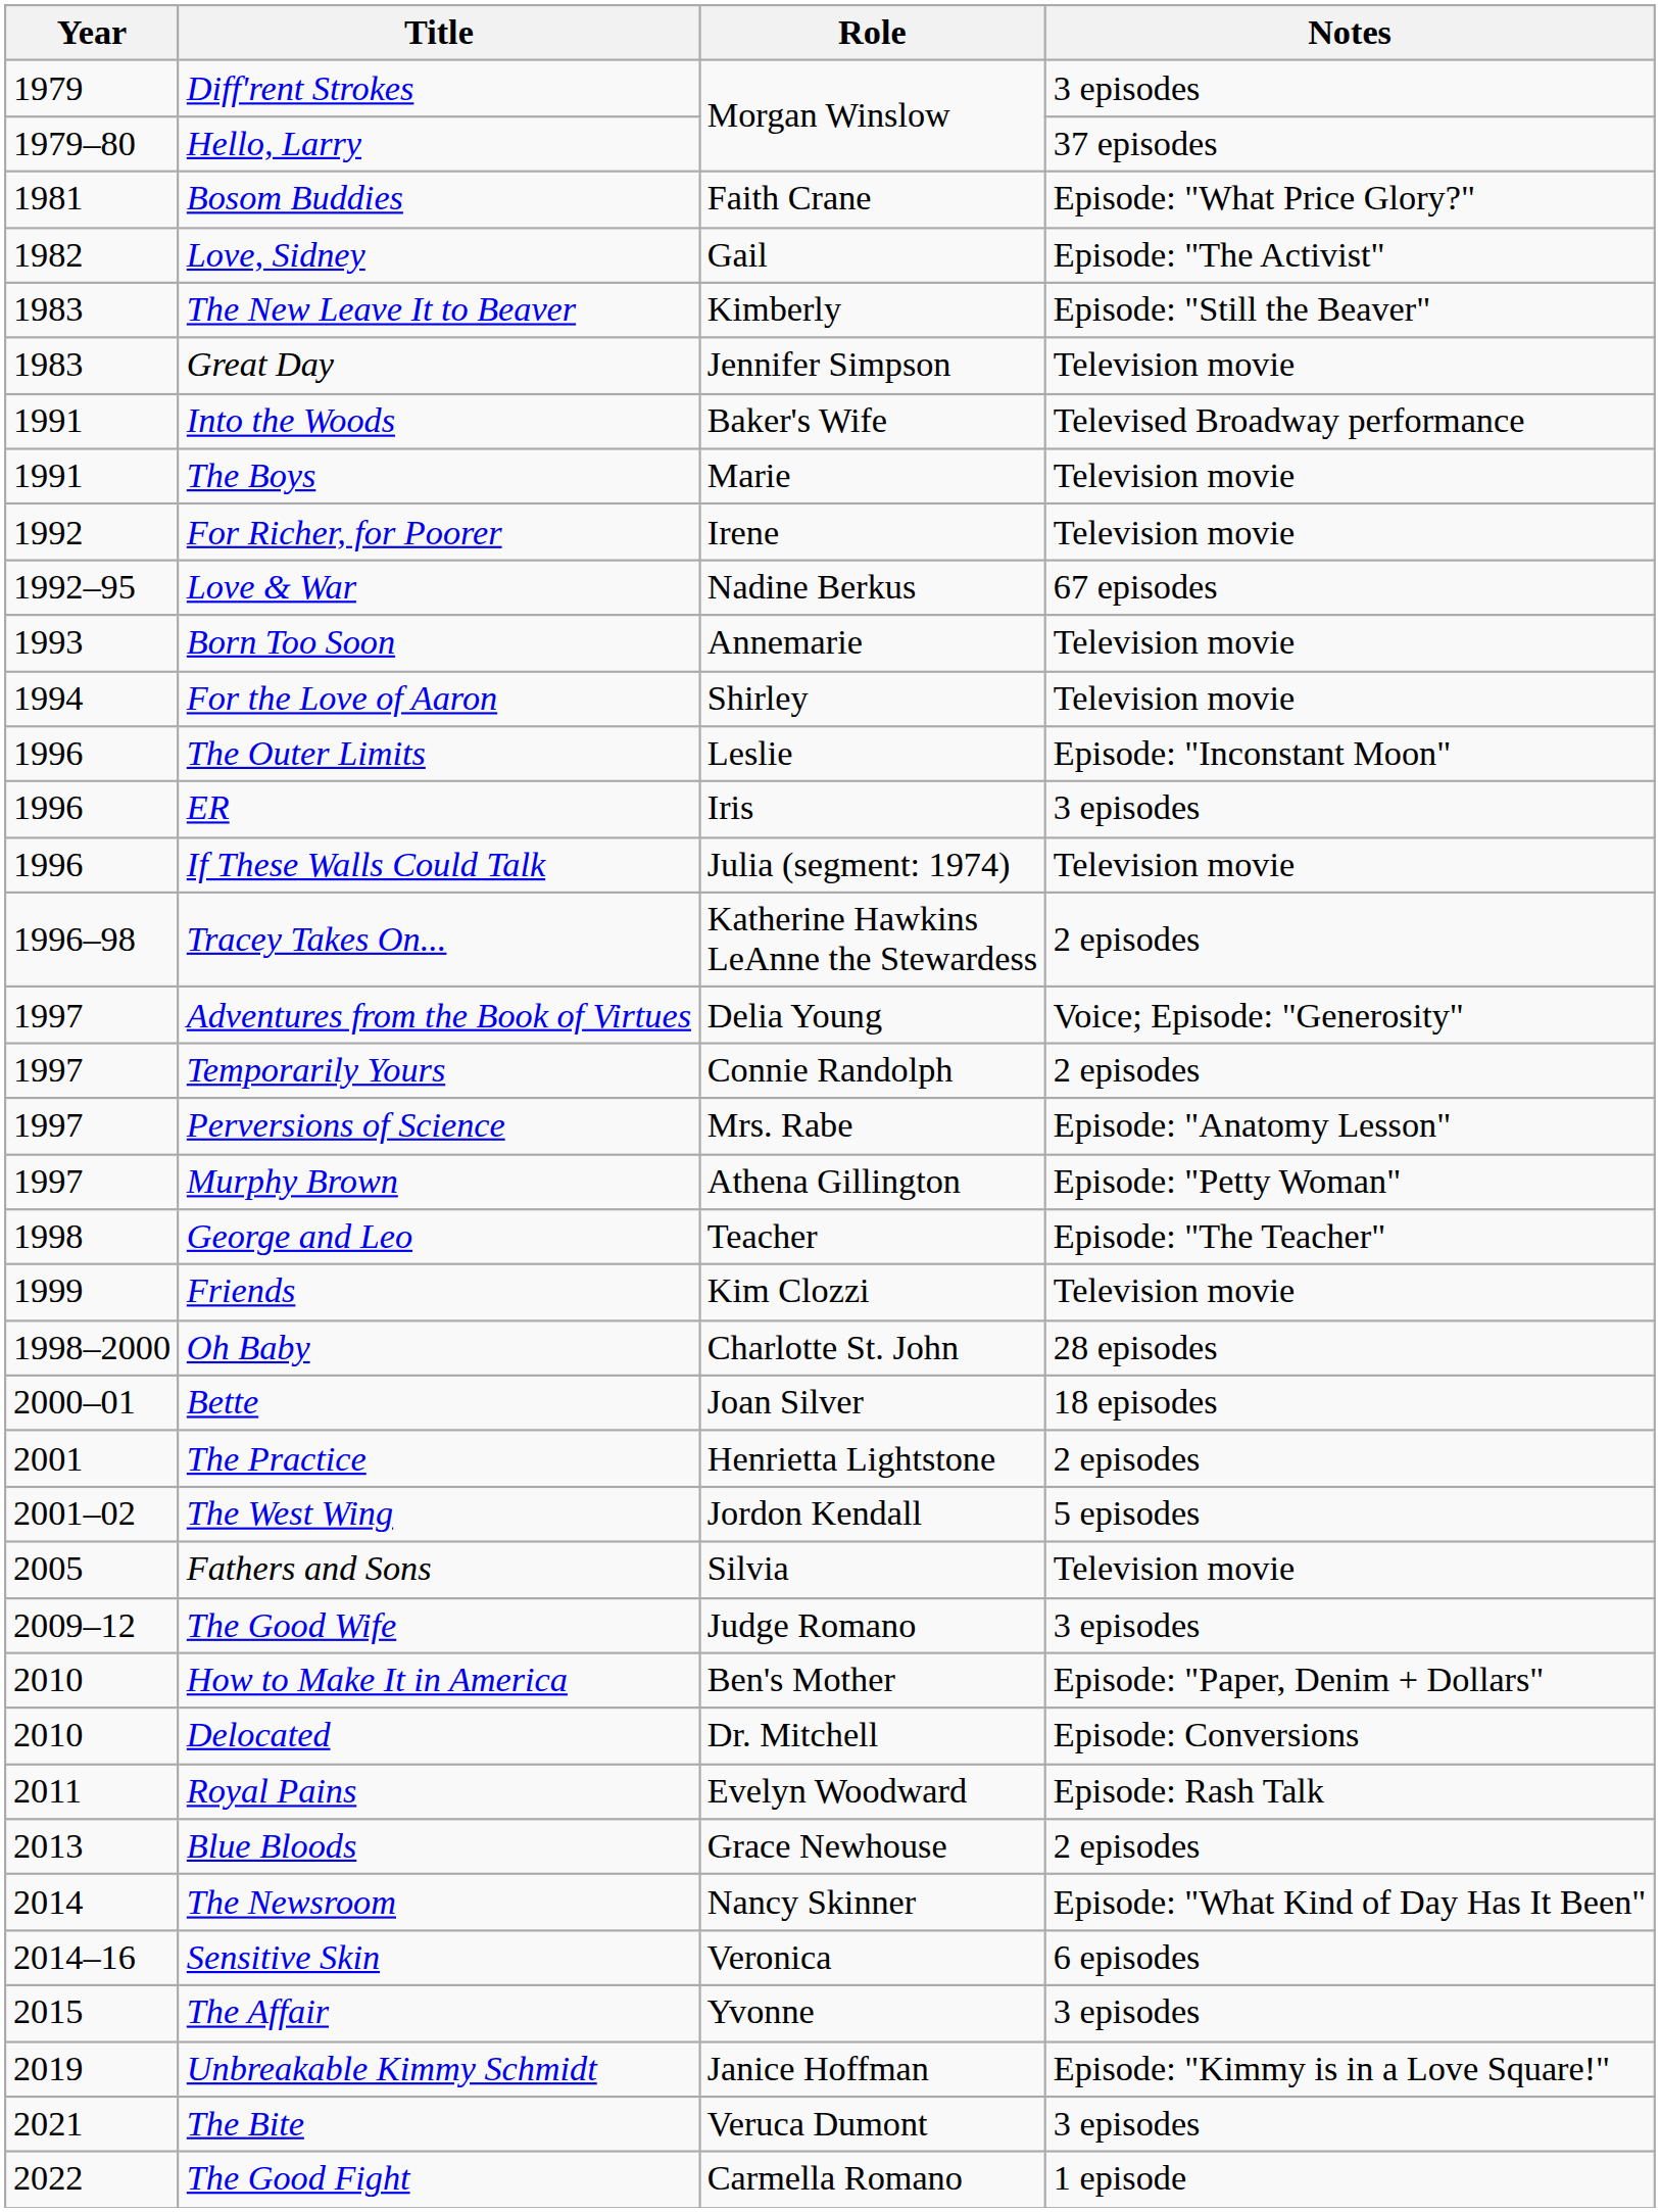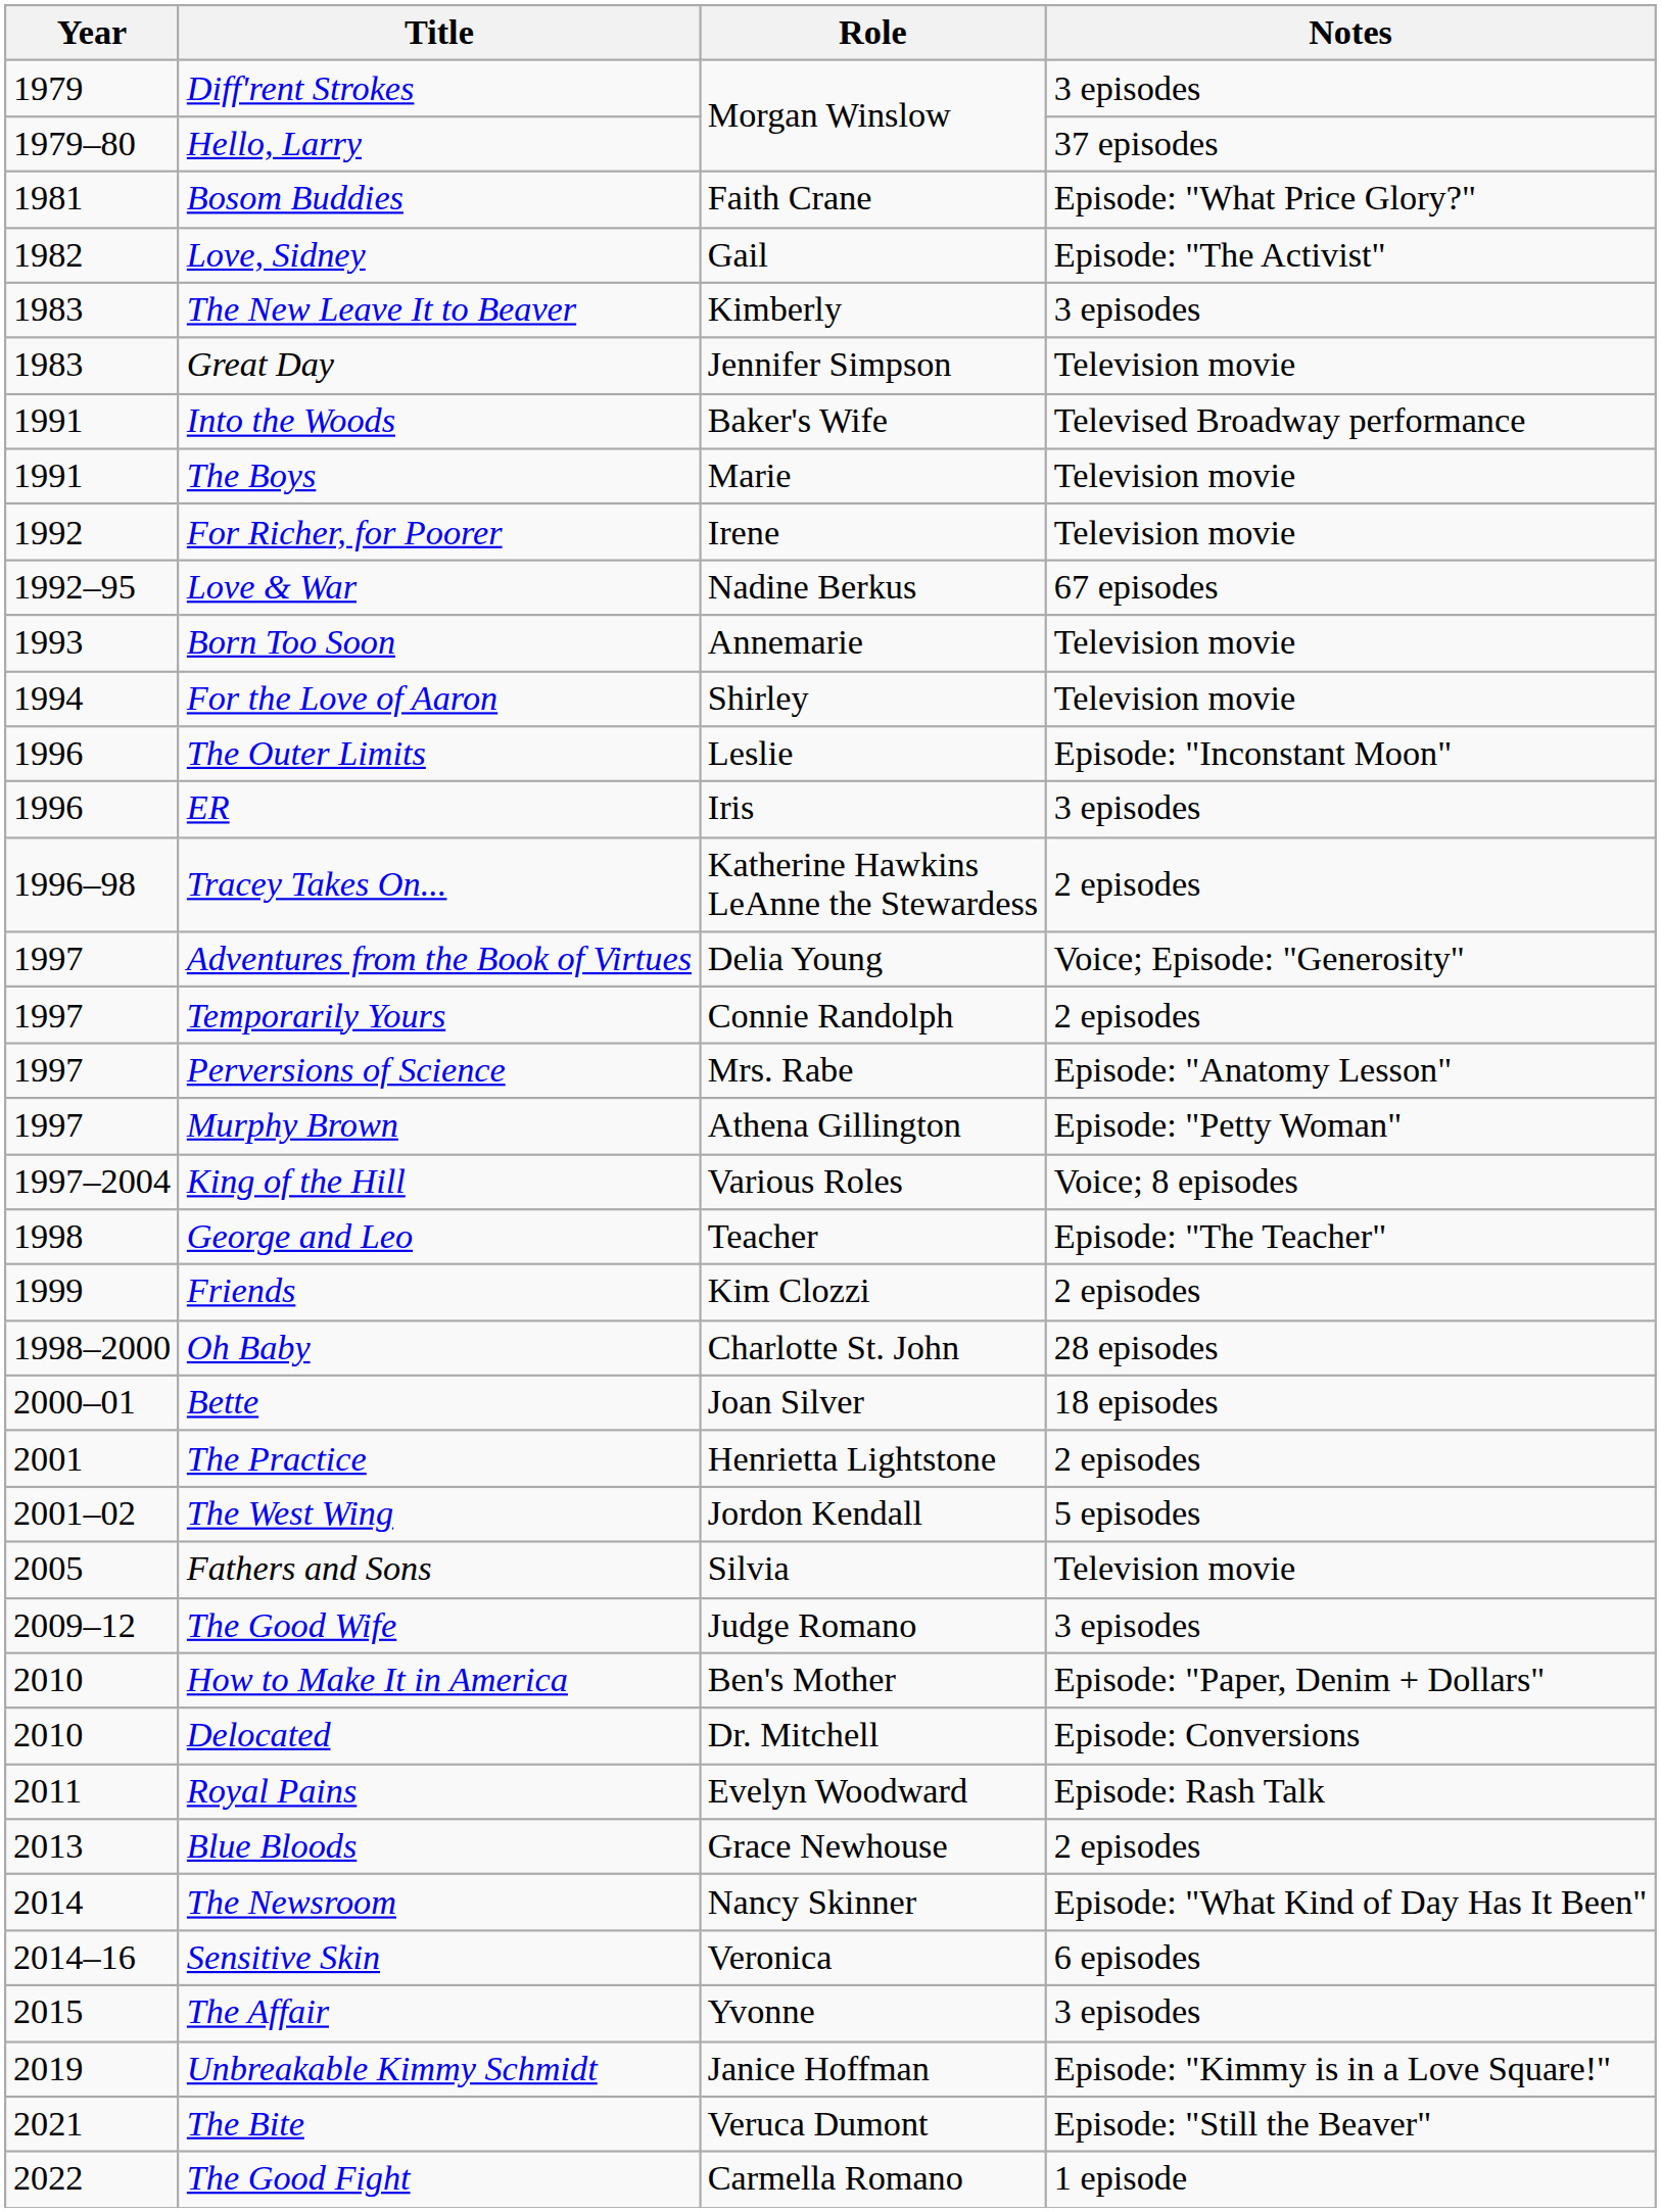The New Leave It to Beaver | Notes: Episode: "Still the Beaver" -> 3 episodes
- row: 1996 | If These Walls Could Talk | Julia (segment: 1974) | Television movie
+ row: 1997–2004 | King of the Hill | Various Roles | Voice; 8 episodes
Friends | Notes: Television movie -> 2 episodes
The Bite | Notes: 3 episodes -> Episode: "Still the Beaver"
